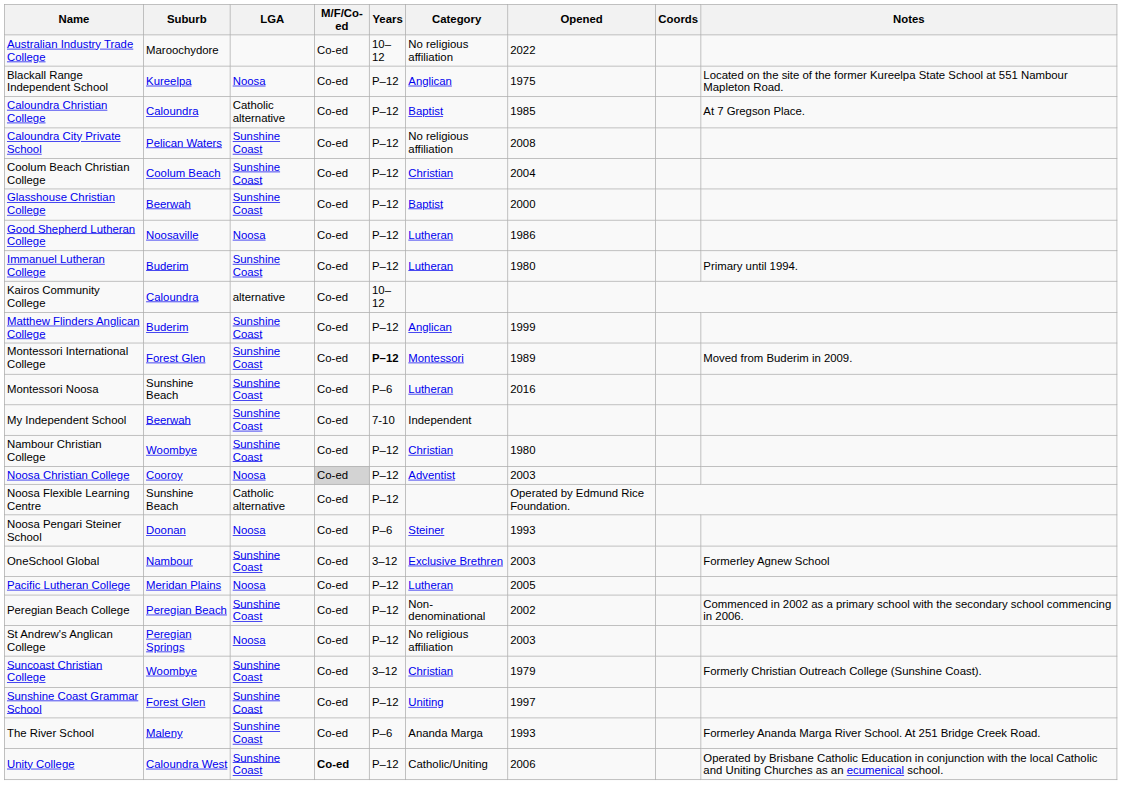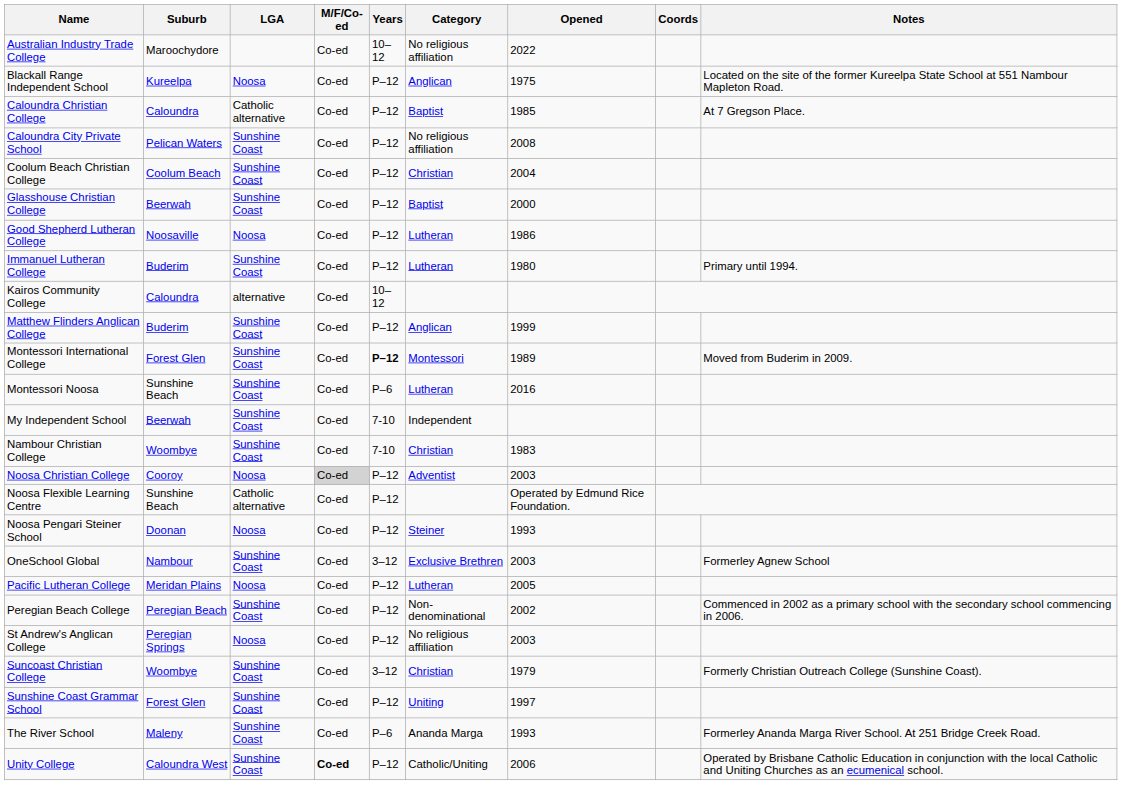Nambour Christian College | Years: P–12 -> 7-10
Nambour Christian College | Opened: 1980 -> 1983
Noosa Pengari Steiner School | Years: P–6 -> P–12
